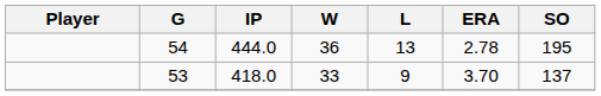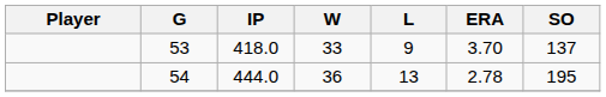rows swapped: 54 <-> 53
